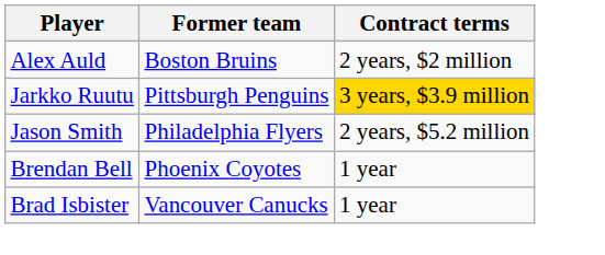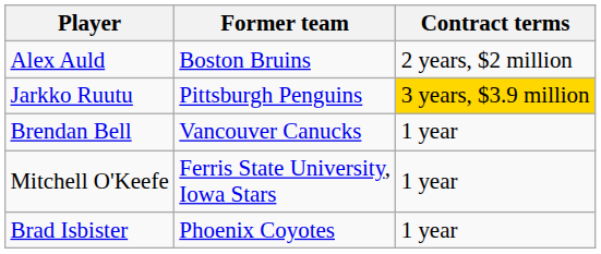- row: Jason Smith | Philadelphia Flyers | 2 years, $5.2 million
Brendan Bell | Former team: Phoenix Coyotes -> Vancouver Canucks
+ row: Mitchell O'Keefe | Ferris State University, Iowa Stars | 1 year
Brad Isbister | Former team: Vancouver Canucks -> Phoenix Coyotes
